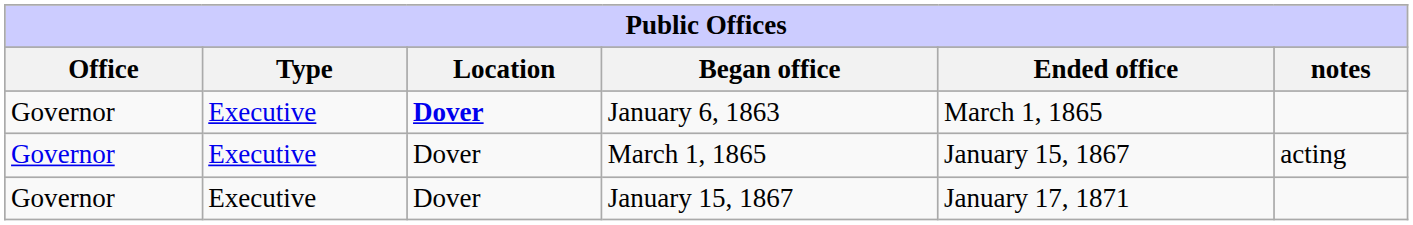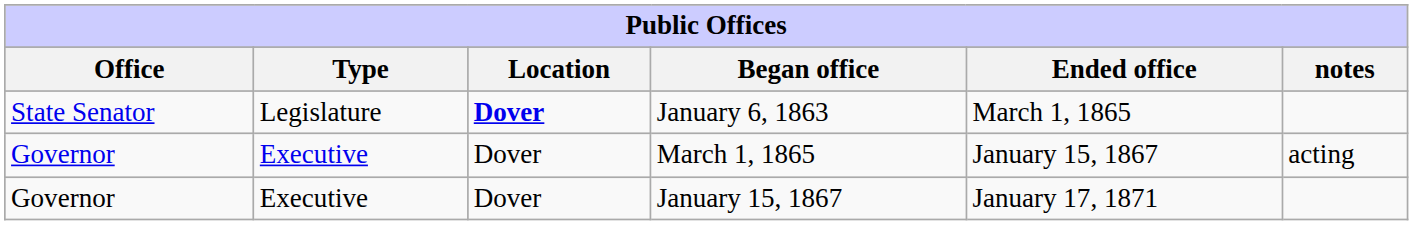January 6, 1863 | Office: Governor -> State Senator
January 6, 1863 | Type: Executive -> Legislature
